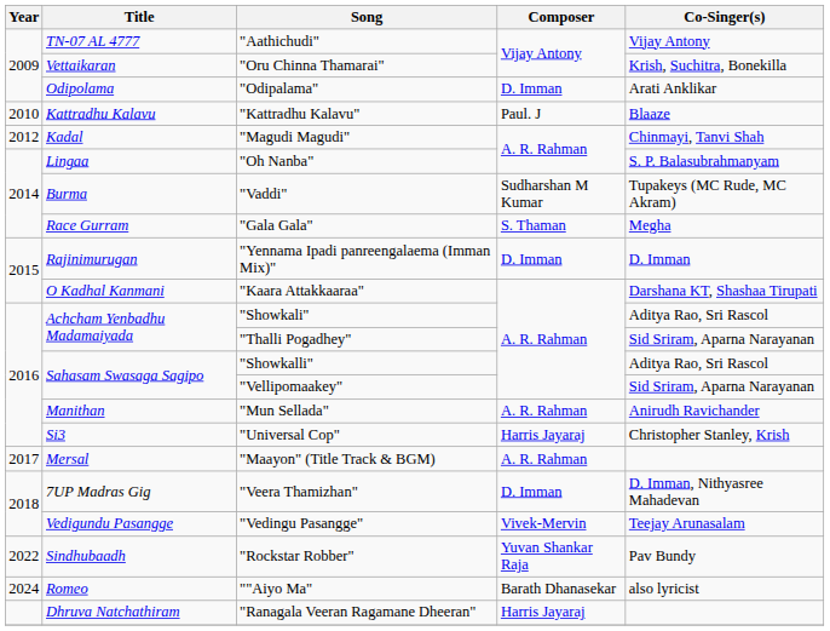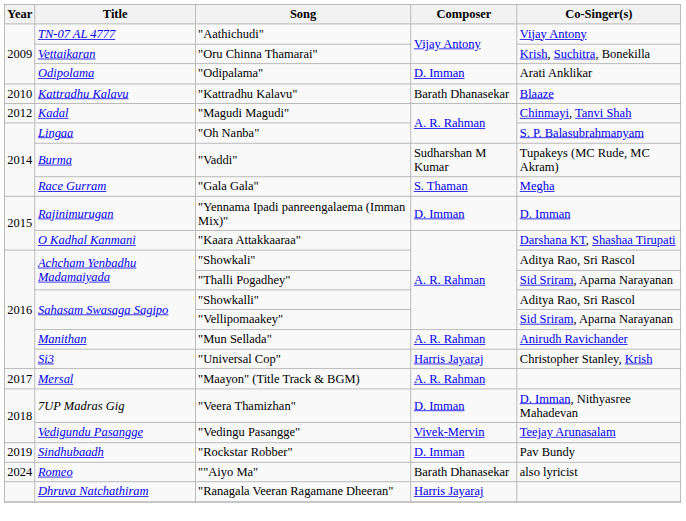"Kattradhu Kalavu" | Composer: Paul. J -> Barath Dhanasekar
"Rockstar Robber" | Year: 2022 -> 2019
"Rockstar Robber" | Composer: Yuvan Shankar Raja -> D. Imman
